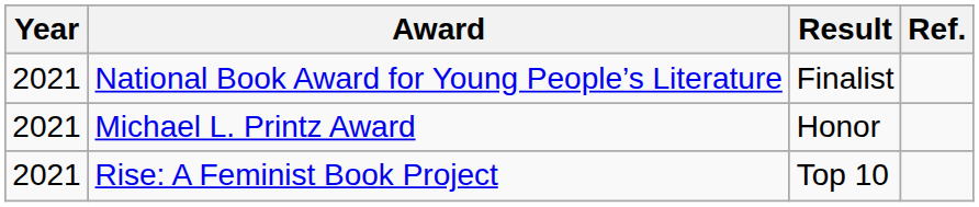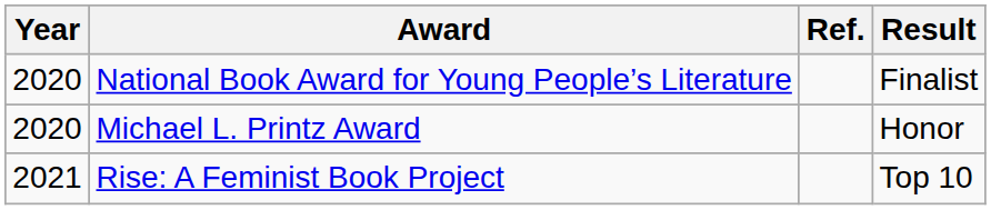columns swapped: Result <-> Ref.
National Book Award for Young People’s Literature | Year: 2021 -> 2020
Michael L. Printz Award | Year: 2021 -> 2020
